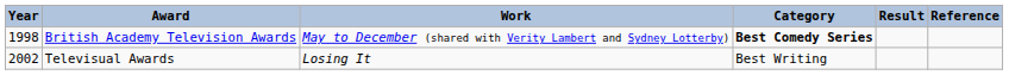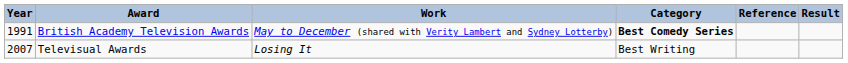columns swapped: Result <-> Reference
British Academy Television Awards | Year: 1998 -> 1991
Televisual Awards | Year: 2002 -> 2007
